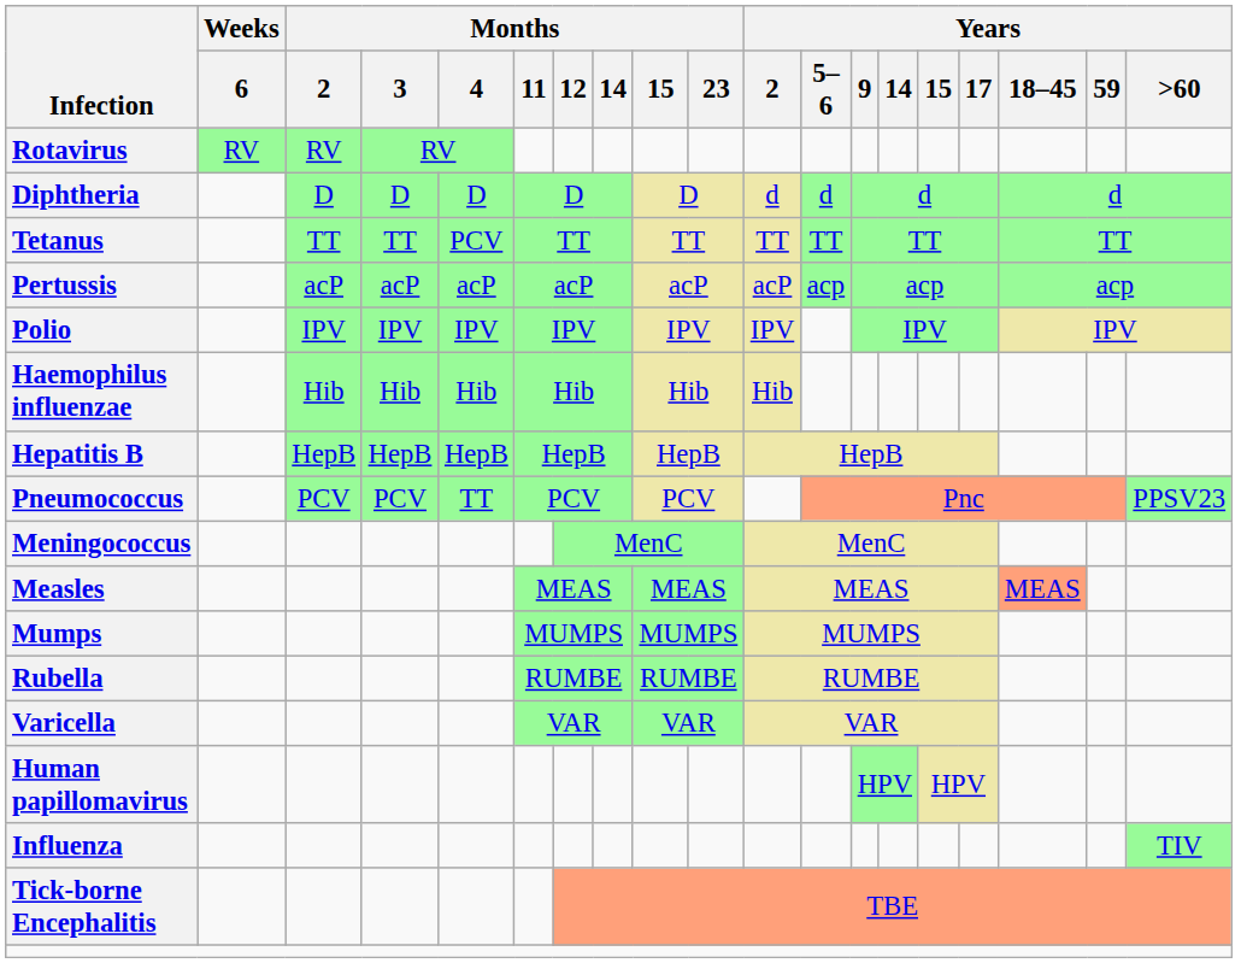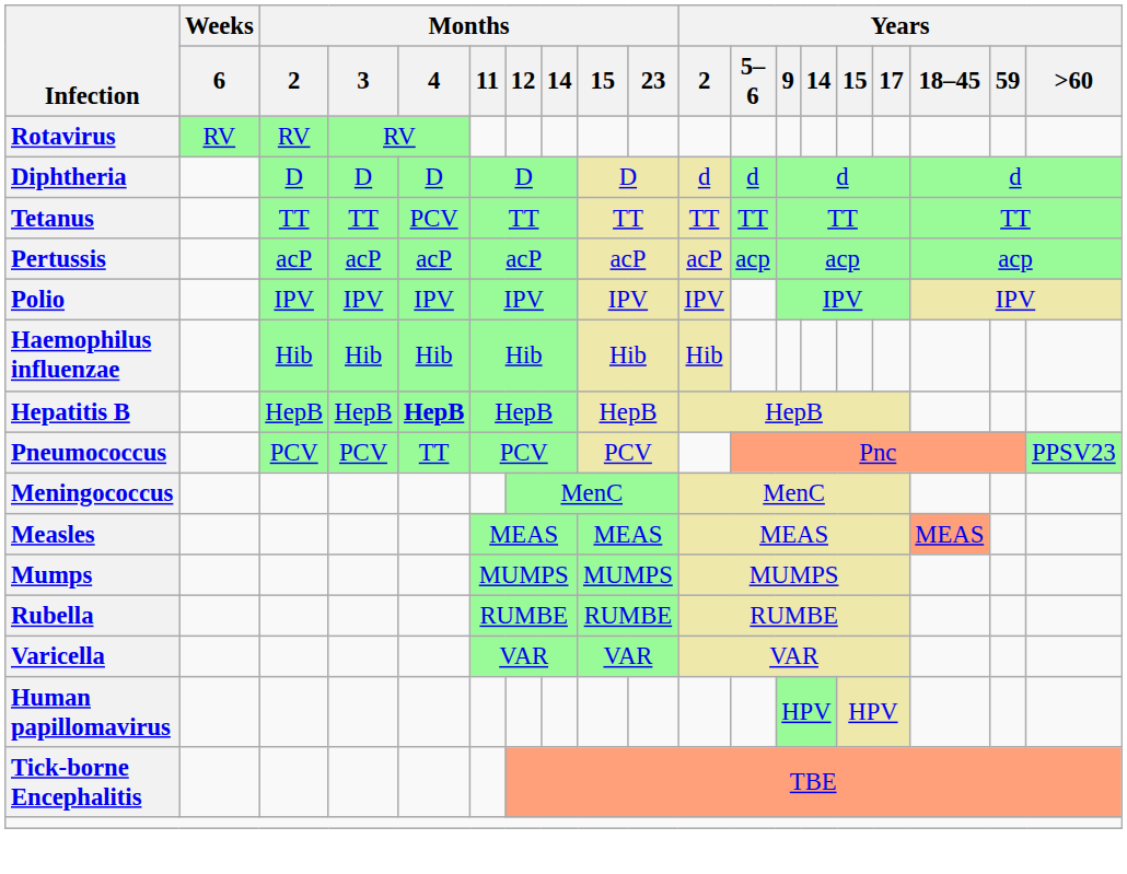Hepatitis B | Months / 4: normal -> bold
- row: Influenza | TIV
